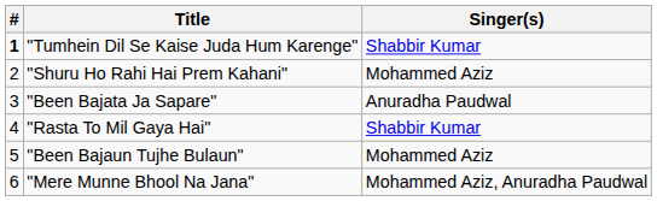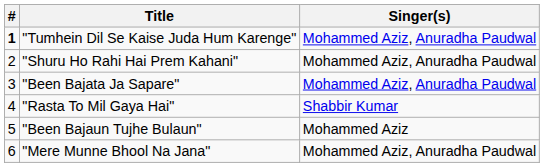"Tumhein Dil Se Kaise Juda Hum Karenge" | Singer(s): Shabbir Kumar -> Mohammed Aziz, Anuradha Paudwal
"Shuru Ho Rahi Hai Prem Kahani" | Singer(s): Mohammed Aziz -> Mohammed Aziz, Anuradha Paudwal
"Been Bajata Ja Sapare" | Singer(s): Anuradha Paudwal -> Mohammed Aziz, Anuradha Paudwal
